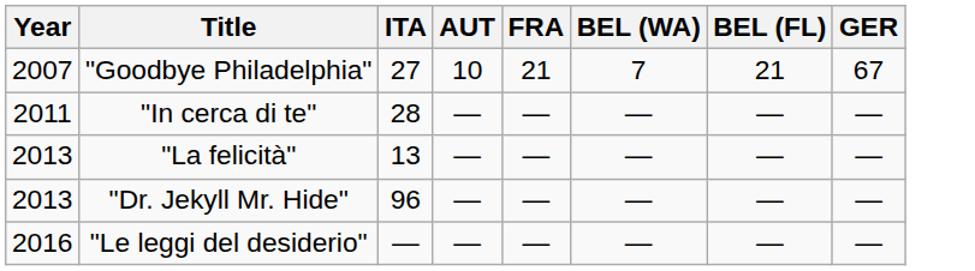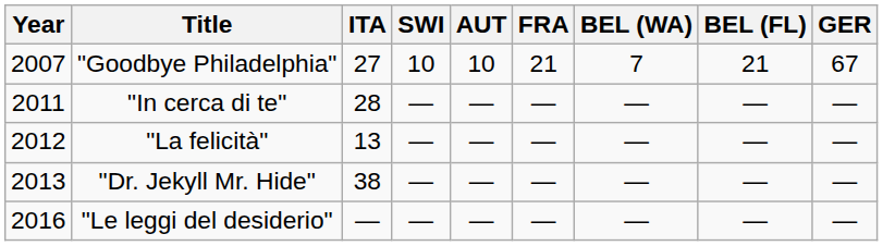+ column: SWI | 10 | — | — | — | —
"La felicità" | Year: 2013 -> 2012
"Dr. Jekyll Mr. Hide" | ITA: 96 -> 38
